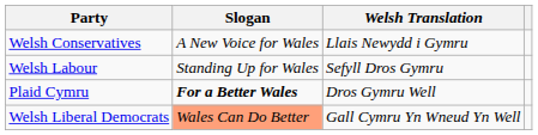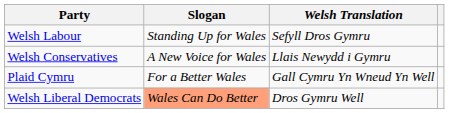rows swapped: Welsh Labour <-> Welsh Conservatives
Plaid Cymru | Slogan: bold -> normal
Plaid Cymru | Welsh Translation: Dros Gymru Well -> Gall Cymru Yn Wneud Yn Well
Welsh Liberal Democrats | Welsh Translation: Gall Cymru Yn Wneud Yn Well -> Dros Gymru Well
